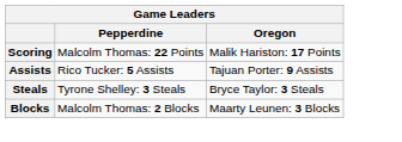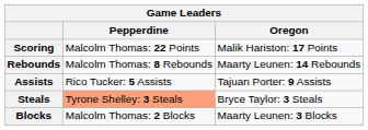+ row: Rebounds | Malcolm Thomas: 8 Rebounds | Maarty Leunen: 14 Rebounds
Steals | Pepperdine: no background -> lightsalmon background
